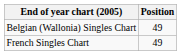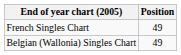rows swapped: Belgian (Wallonia) Singles Chart <-> French Singles Chart
